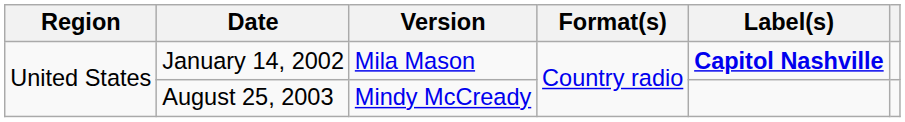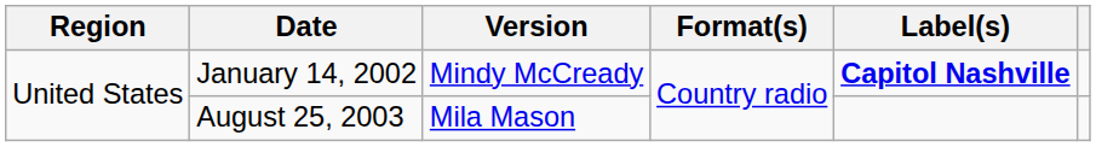January 14, 2002 | Version: Mila Mason -> Mindy McCready
August 25, 2003 | Version: Mindy McCready -> Mila Mason
